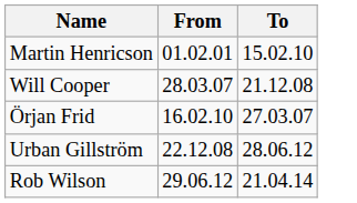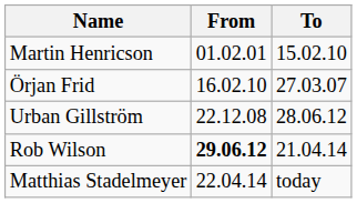- row: Will Cooper | 28.03.07 | 21.12.08
Rob Wilson | From: normal -> bold
+ row: Matthias Stadelmeyer | 22.04.14 | today
